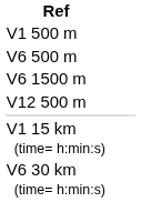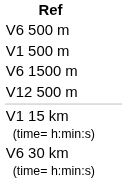rows swapped: V1 500 m <-> V6 500 m
